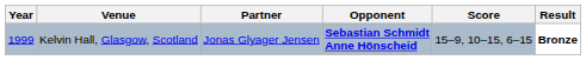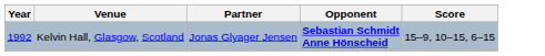- column: Result | Bronze
Kelvin Hall, Glasgow, Scotland | Year: 1999 -> 1992
